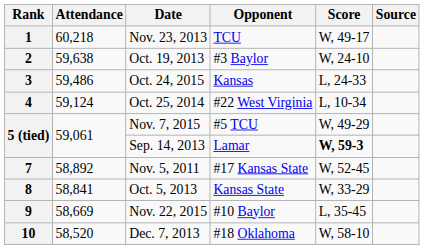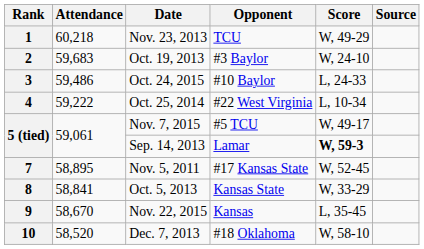1 | Score: W, 49-17 -> W, 49-29
2 | Attendance: 59,638 -> 59,683
3 | Opponent: Kansas -> #10 Baylor
4 | Attendance: 59,124 -> 59,222
5 (tied) / Nov. 7, 2015 | Score: W, 49-29 -> W, 49-17
7 | Attendance: 58,892 -> 58,895
9 | Attendance: 58,669 -> 58,670
9 | Opponent: #10 Baylor -> Kansas
